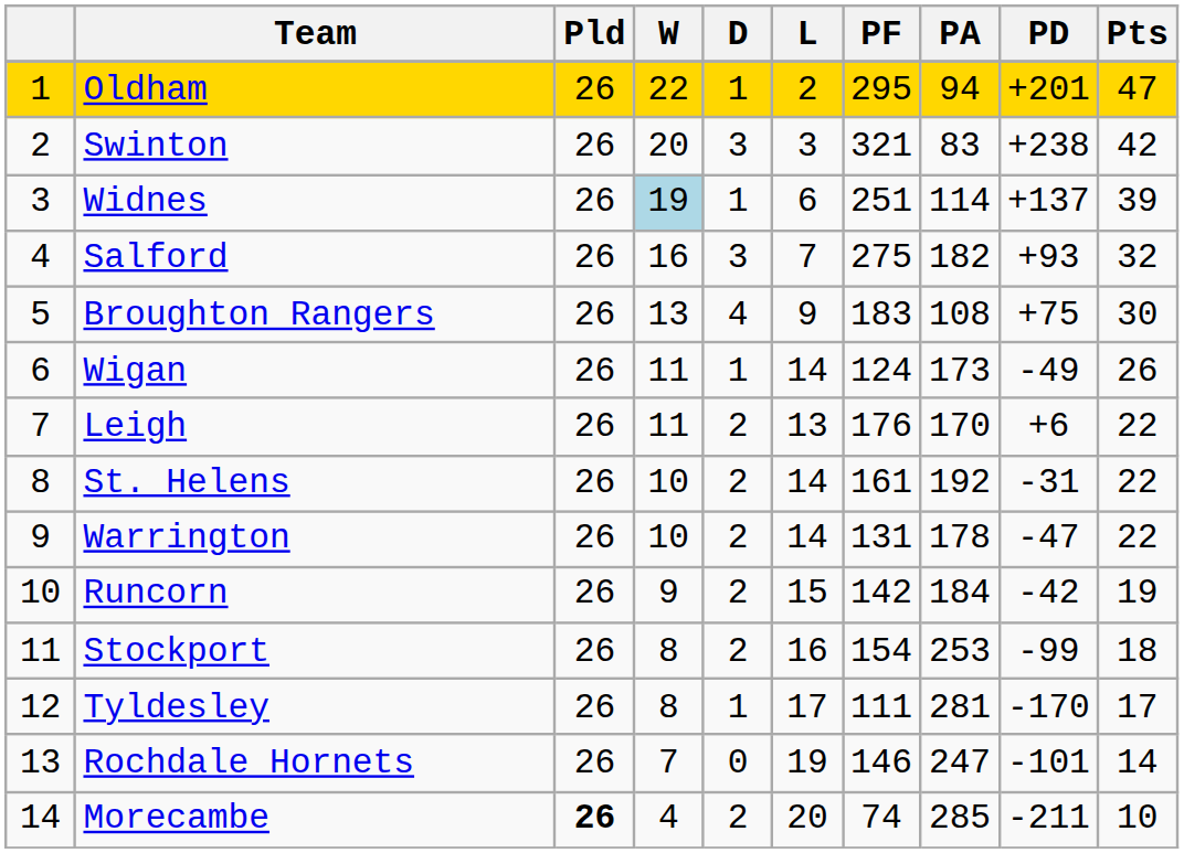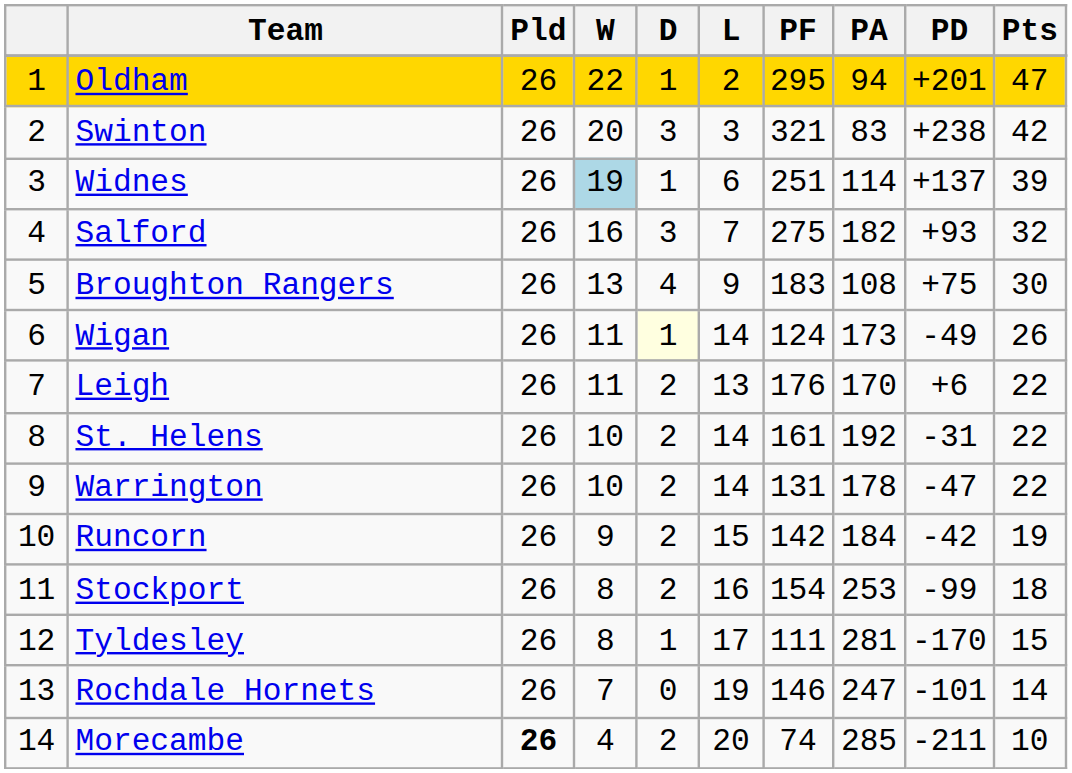Wigan | D: no background -> lightyellow background
Tyldesley | Pts: 17 -> 15
